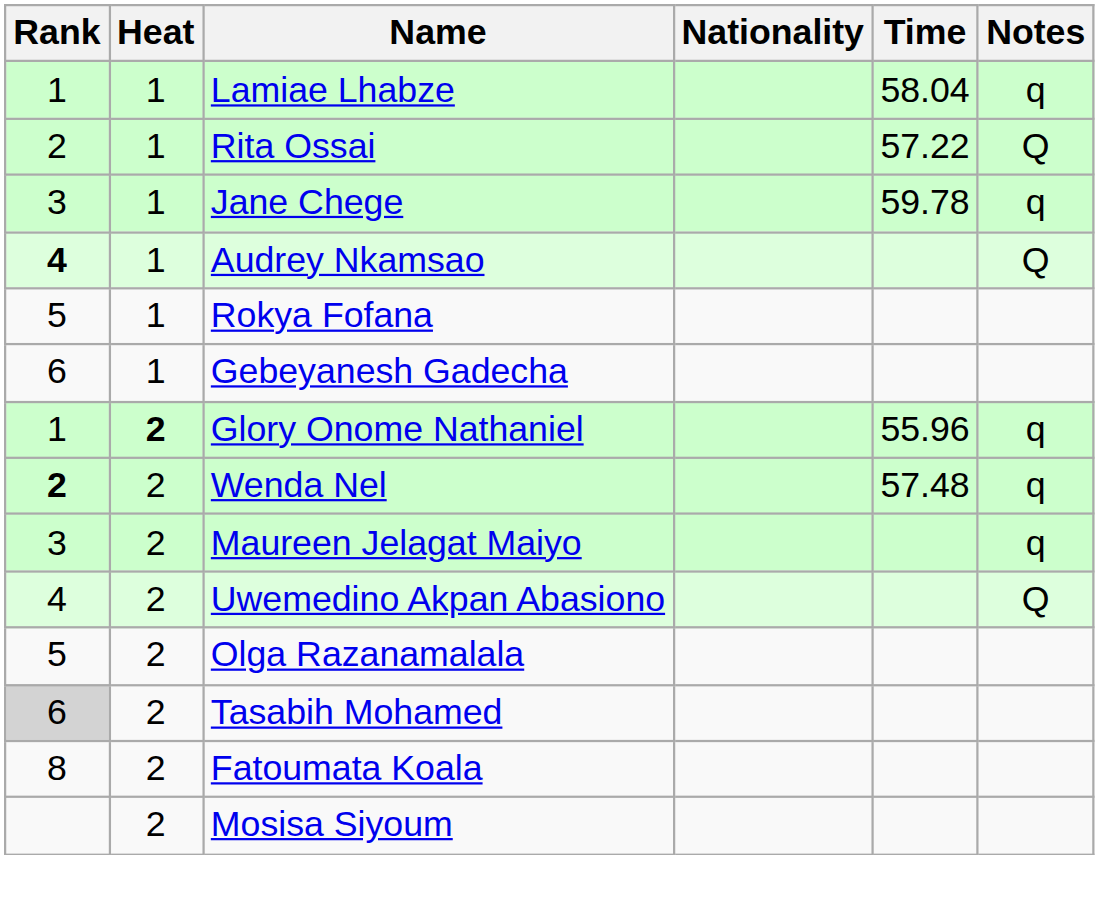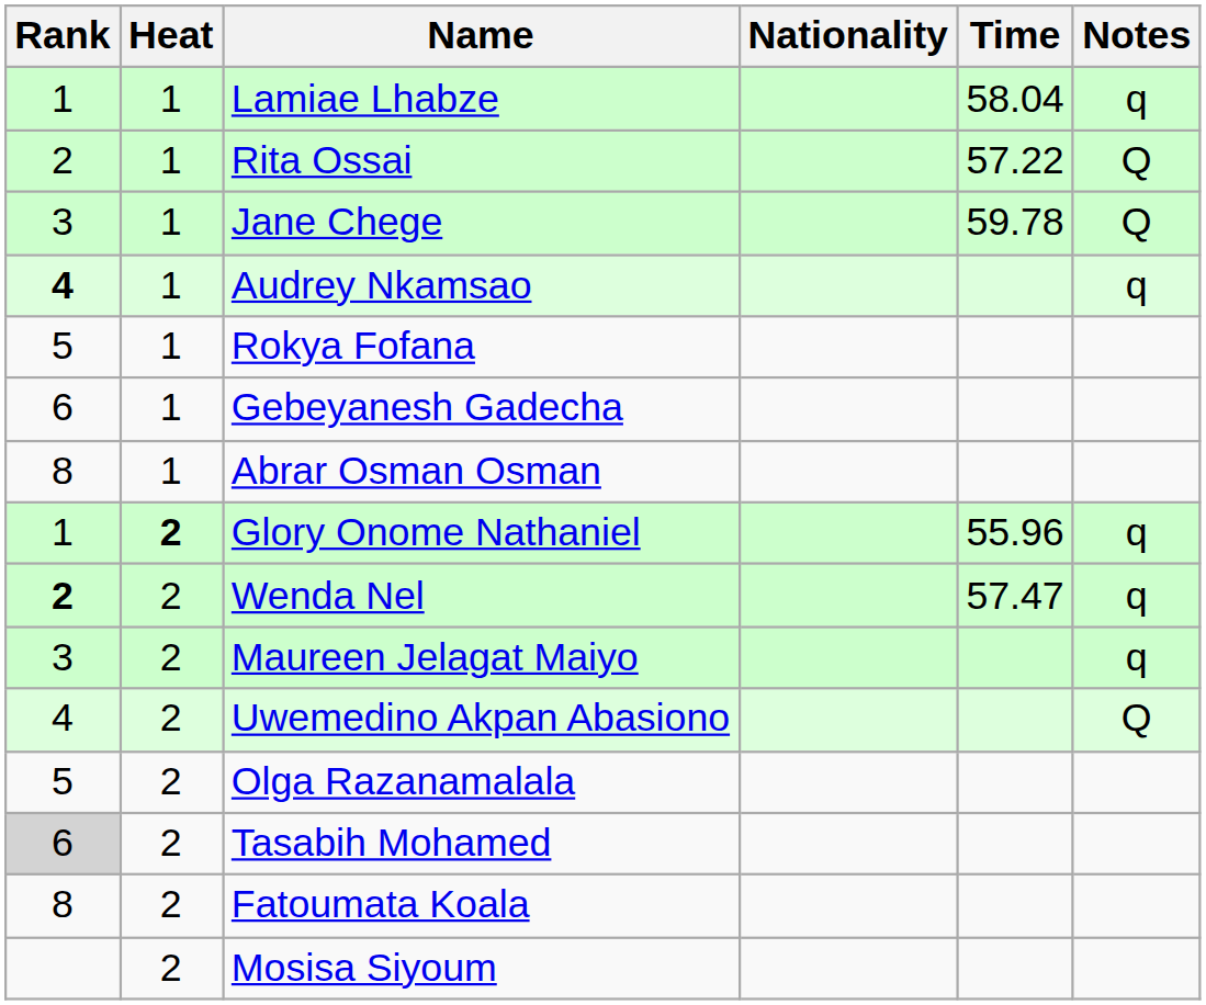Jane Chege | Notes: q -> Q
Audrey Nkamsao | Notes: Q -> q
+ row: 8 | 1 | Abrar Osman Osman
Wenda Nel | Time: 57.48 -> 57.47
